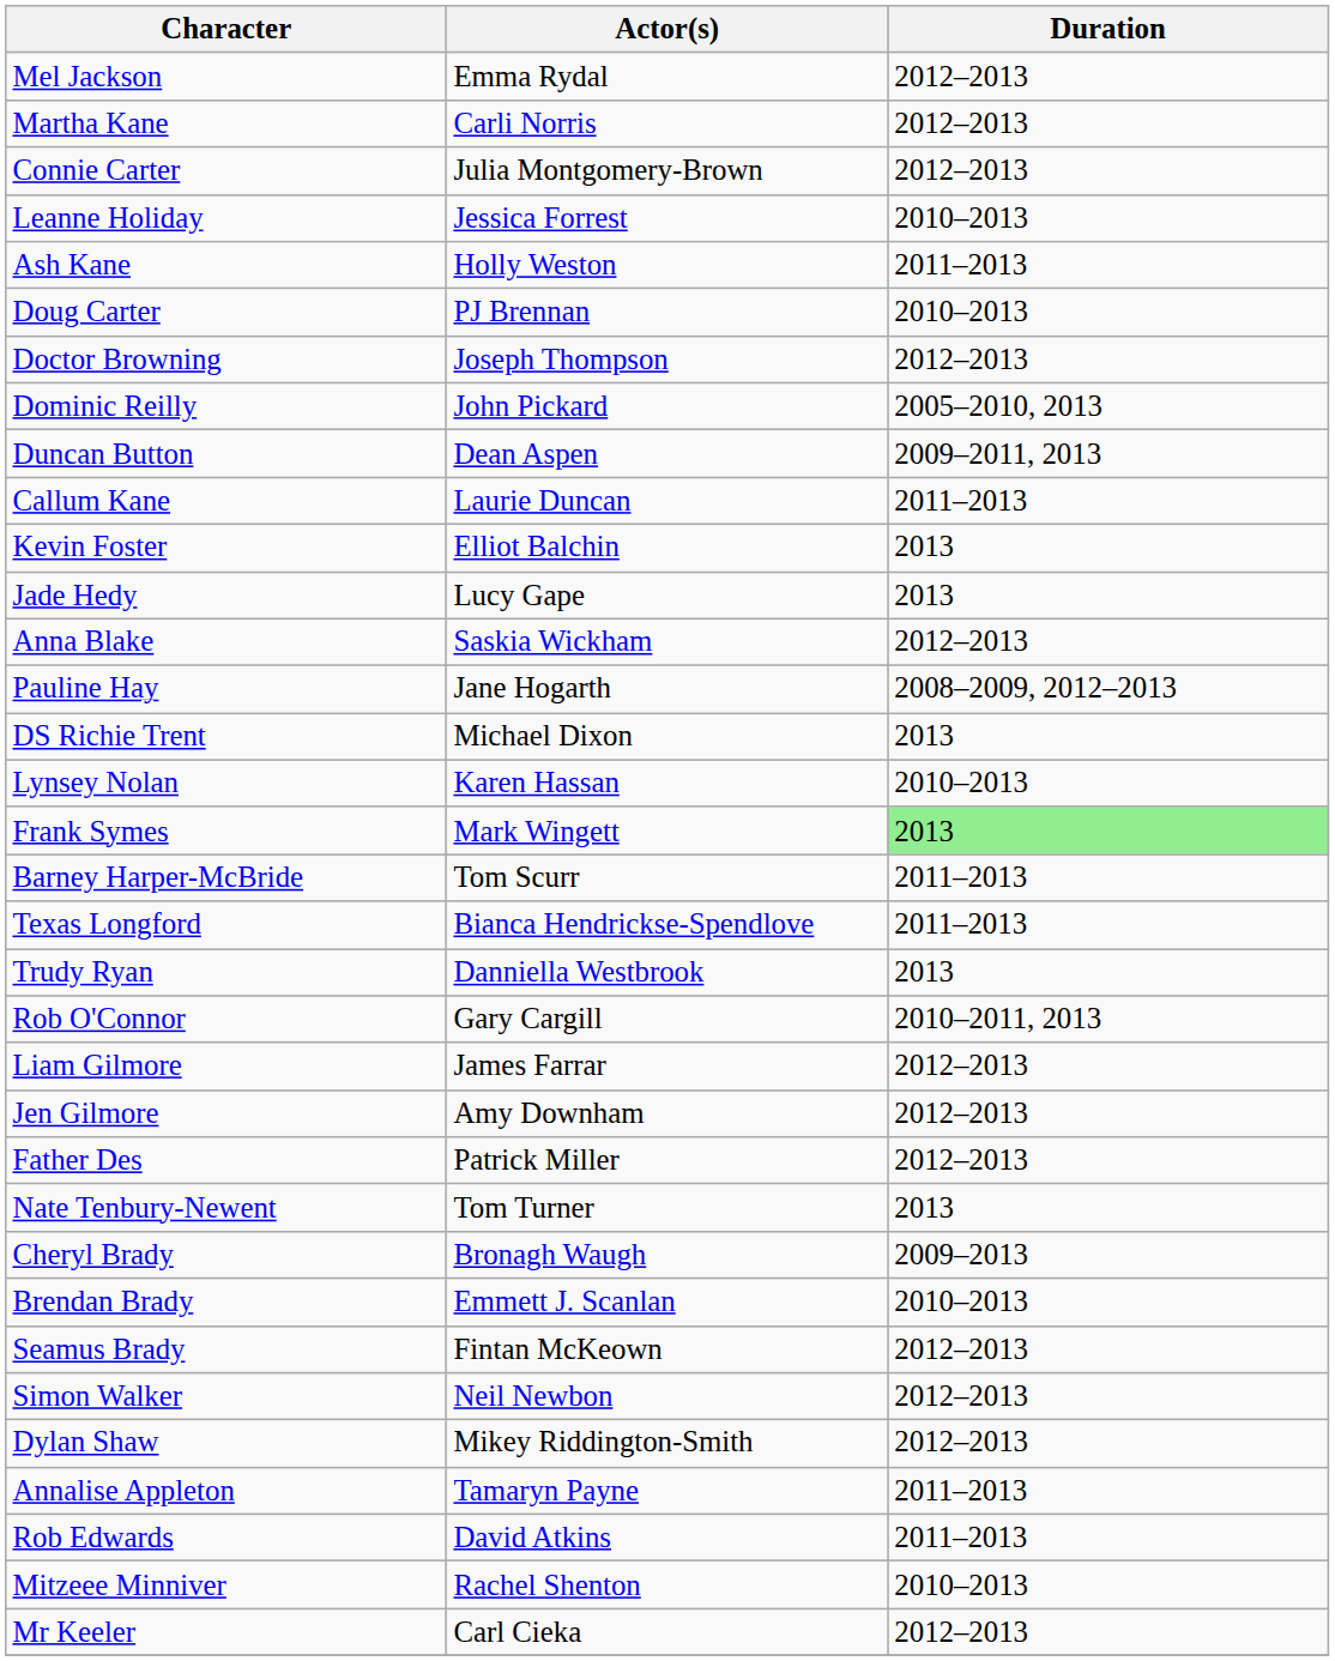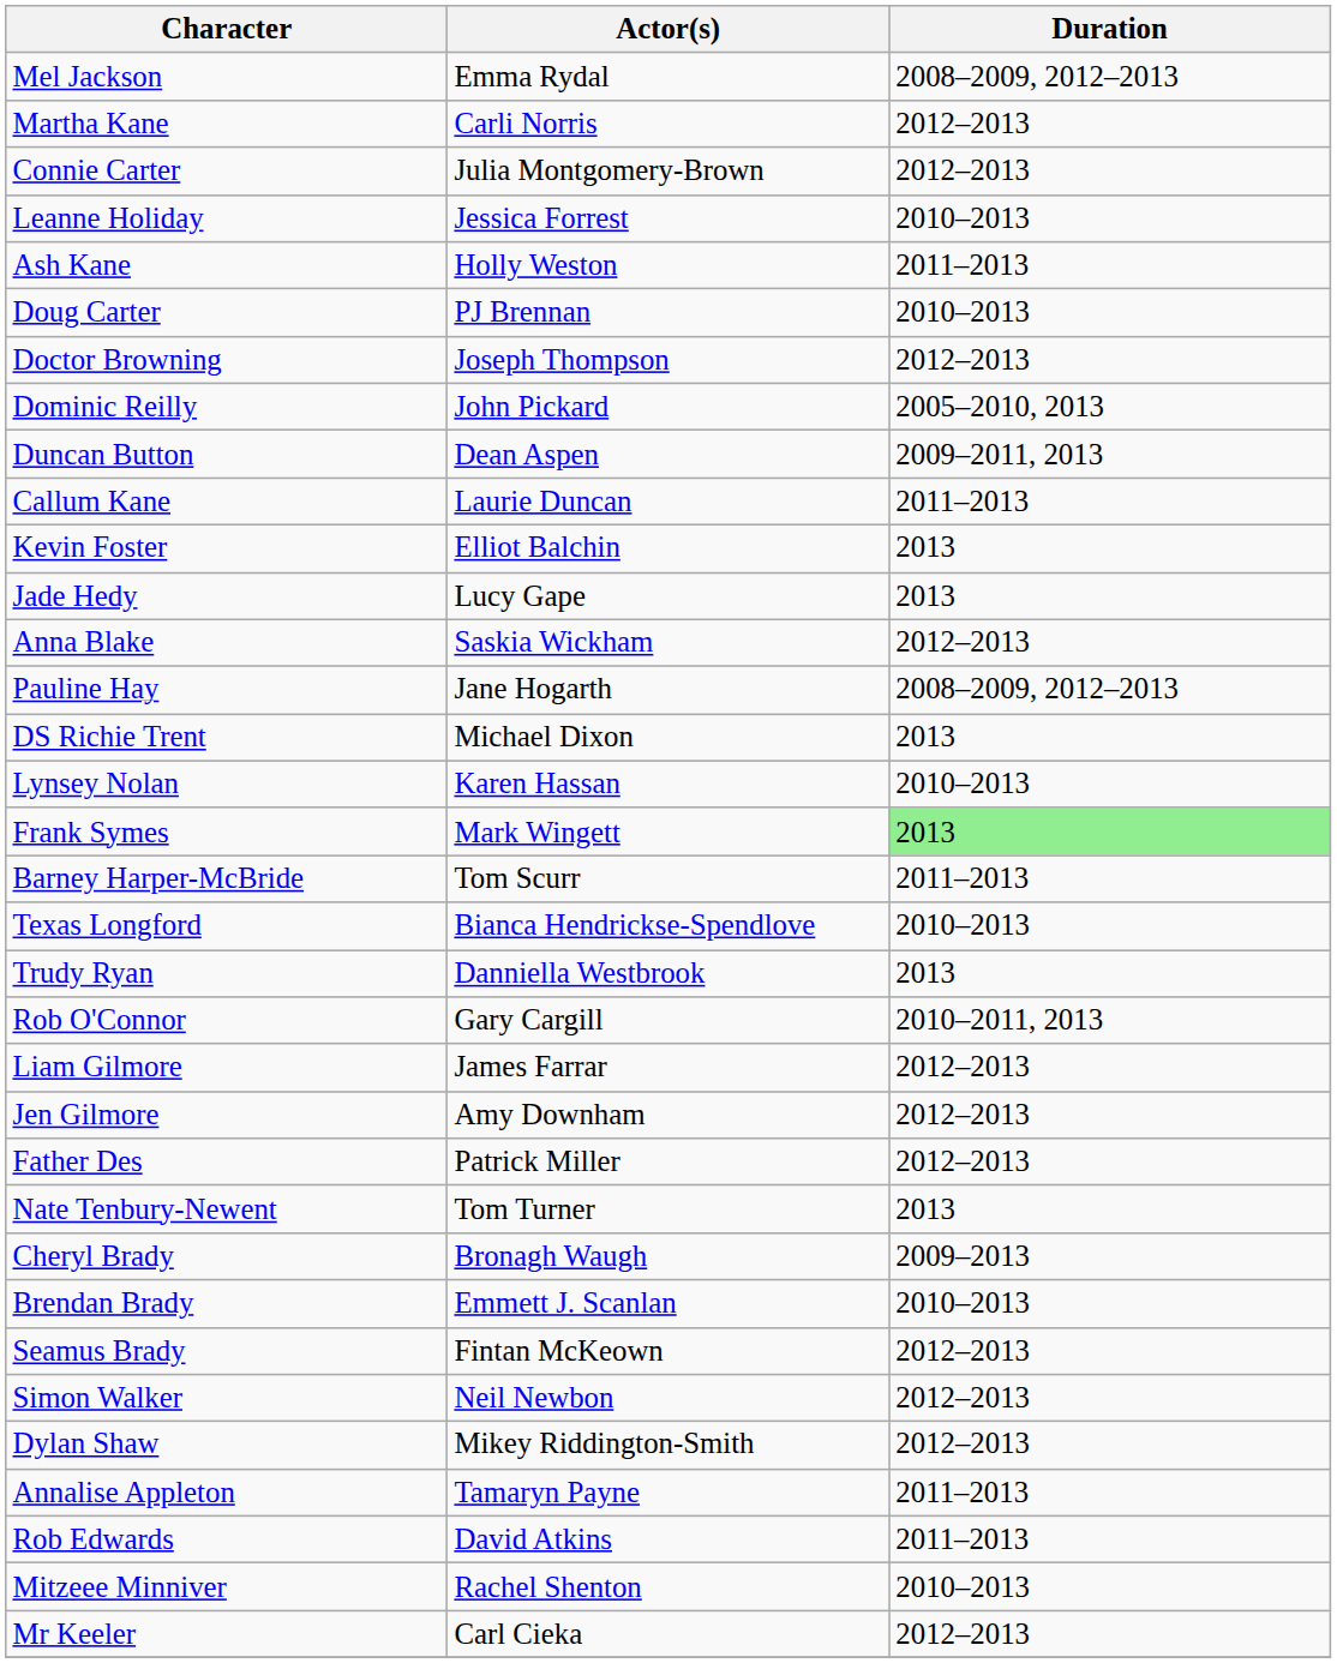Mel Jackson | Duration: 2012–2013 -> 2008–2009, 2012–2013
Texas Longford | Duration: 2011–2013 -> 2010–2013
